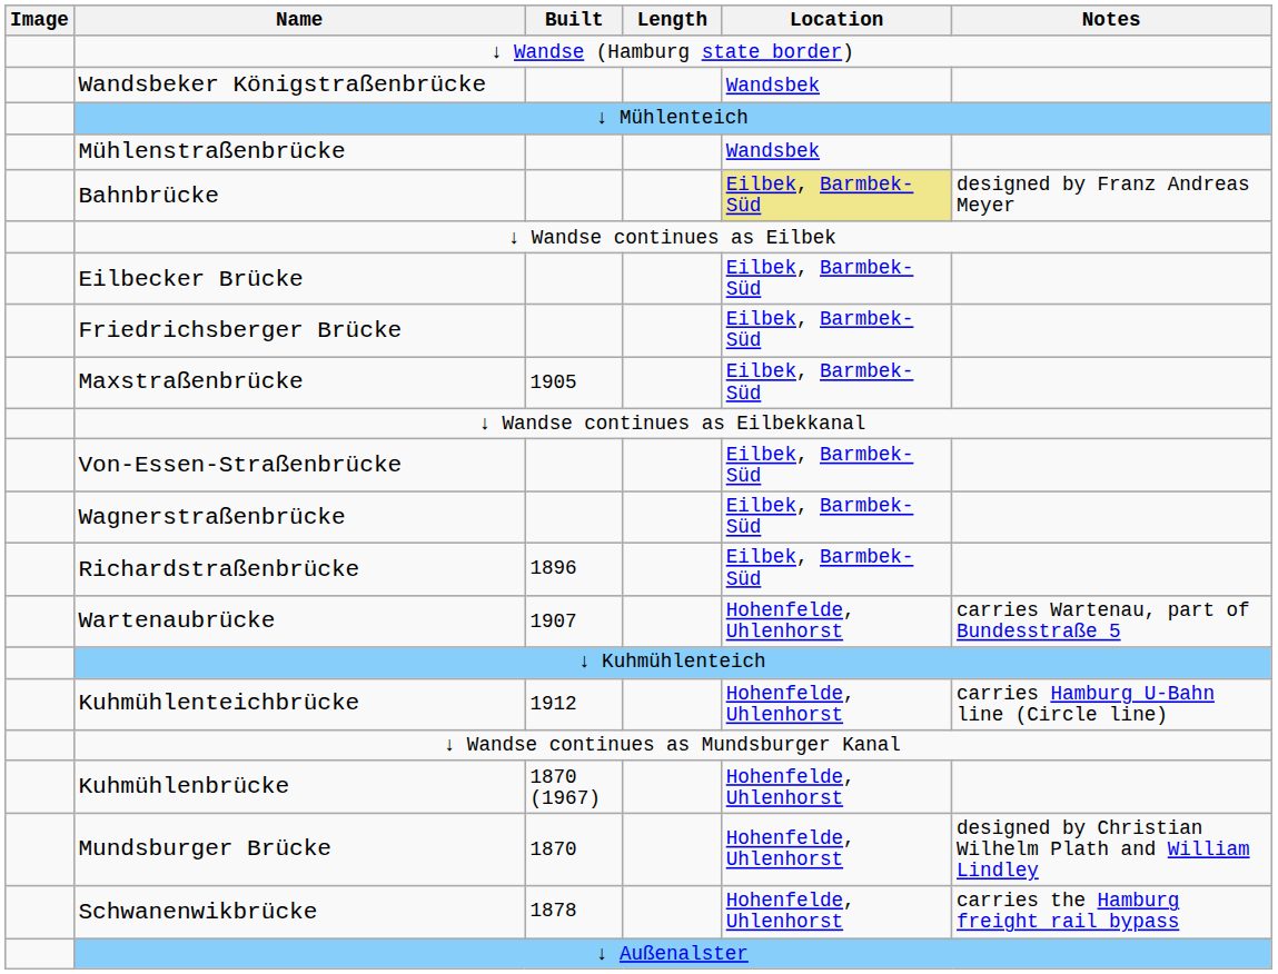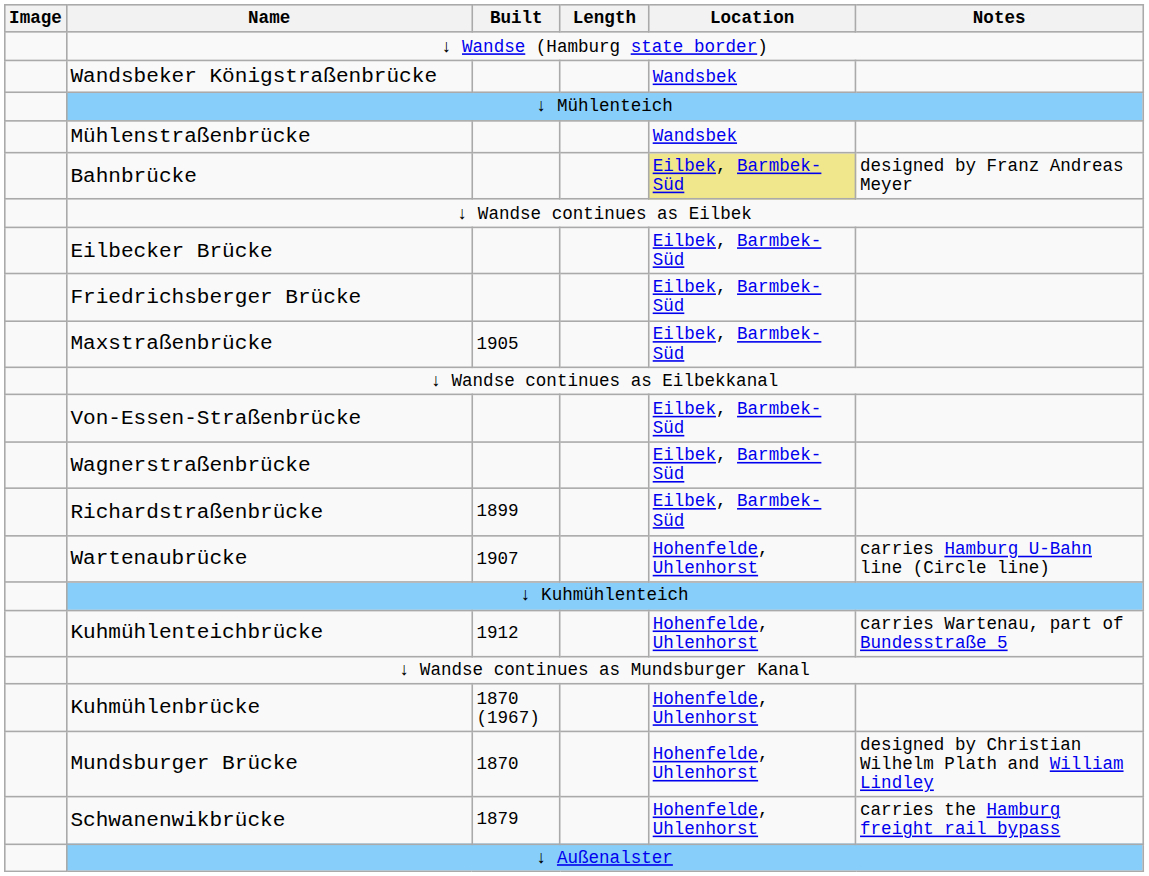Richardstraßenbrücke | Built: 1896 -> 1899
Wartenaubrücke | Notes: carries Wartenau, part of Bundesstraße 5 -> carries Hamburg U-Bahn line (Circle line)
Kuhmühlenteichbrücke | Notes: carries Hamburg U-Bahn line (Circle line) -> carries Wartenau, part of Bundesstraße 5
Schwanenwikbrücke | Built: 1878 -> 1879
